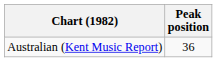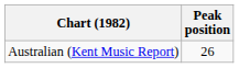Australian (Kent Music Report) | Peak position: 36 -> 26
